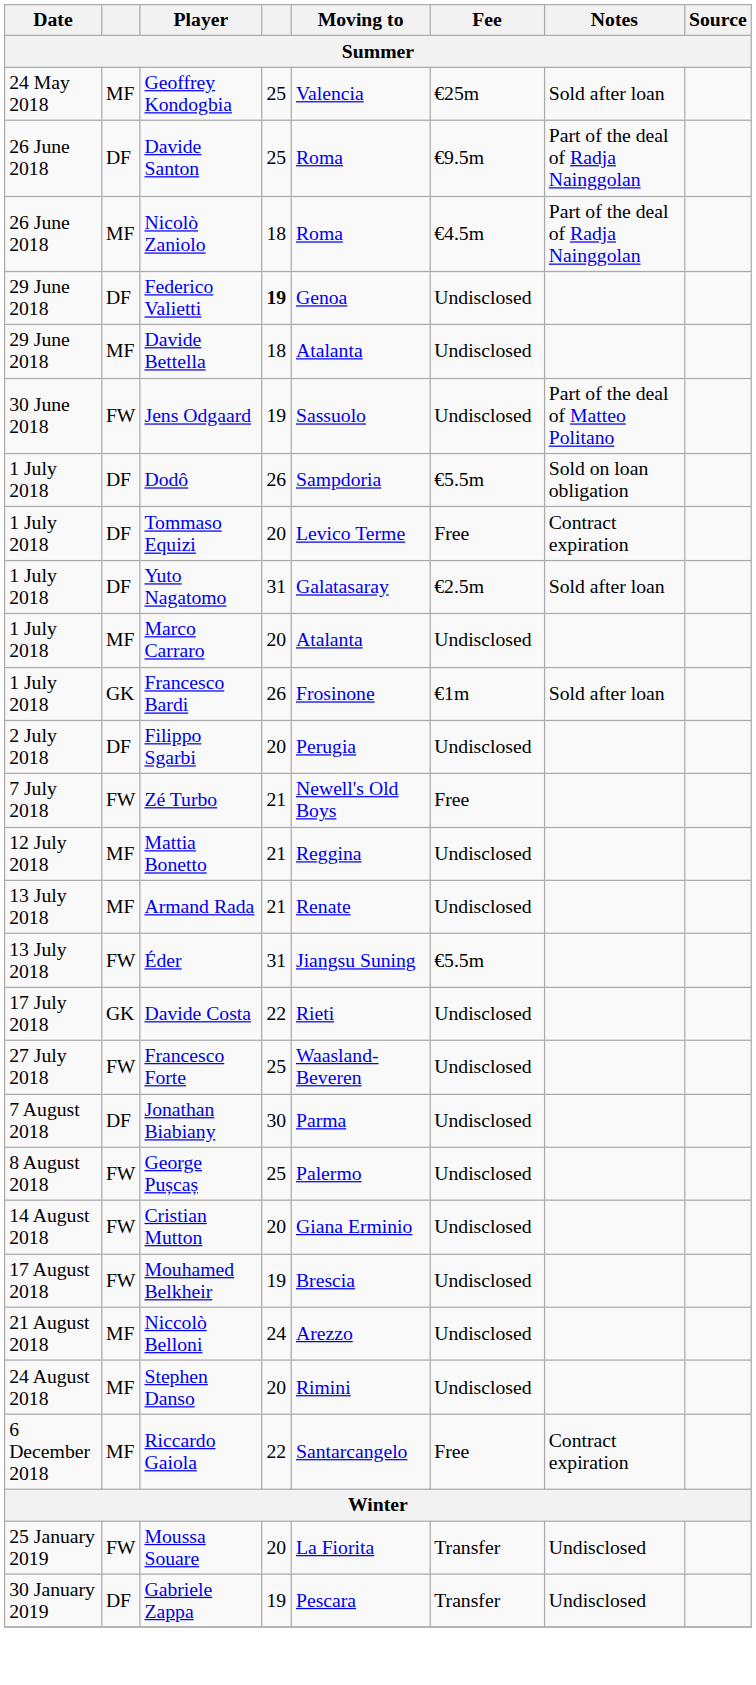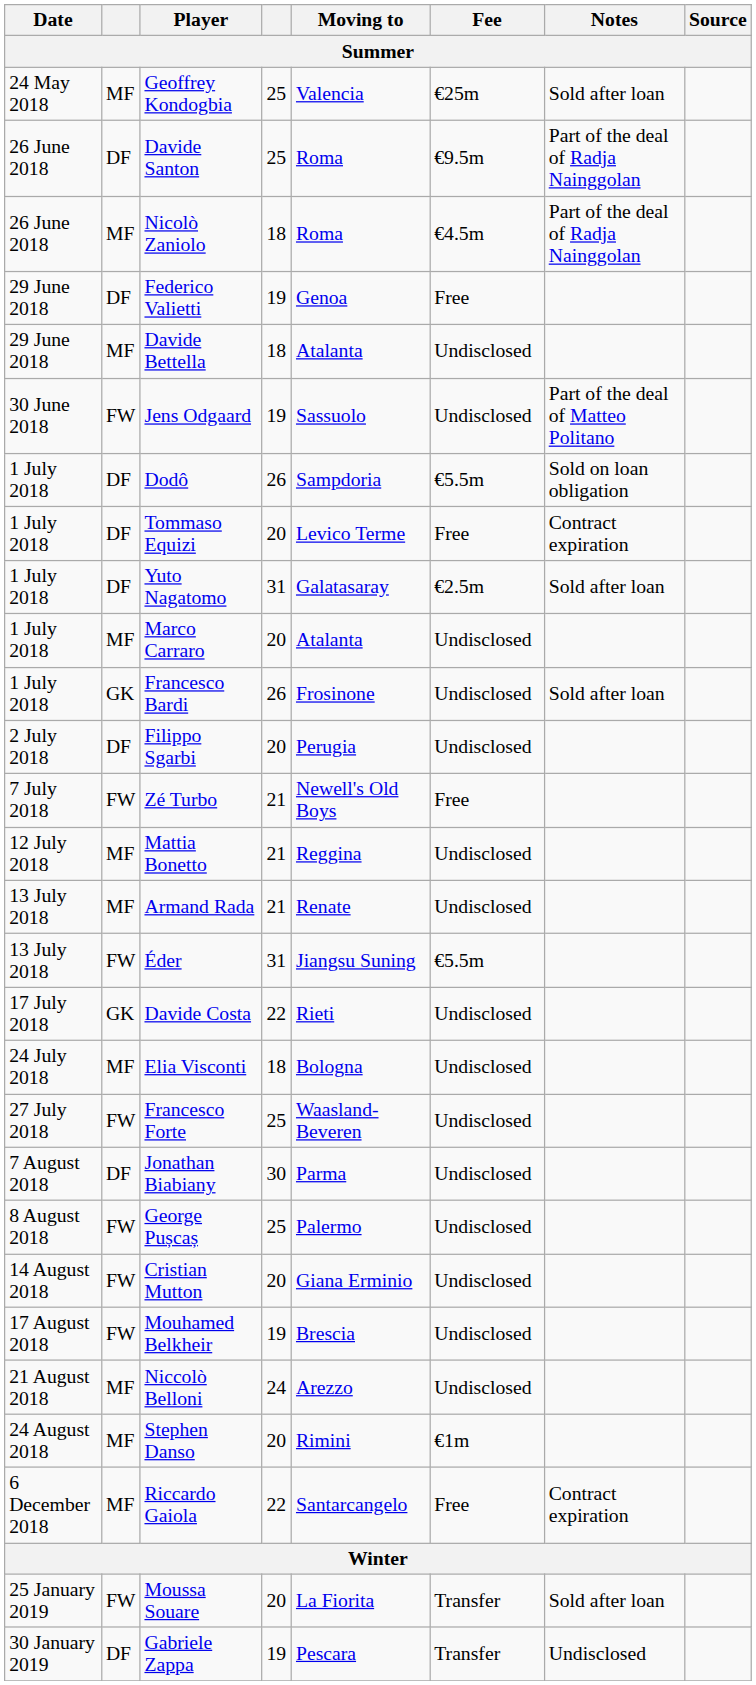Federico Valietti | column 4: bold -> normal
Federico Valietti | Fee: Undisclosed -> Free
Francesco Bardi | Fee: €1m -> Undisclosed
+ row: 24 July 2018 | MF | Elia Visconti | 18 | Bologna | Undisclosed
Stephen Danso | Fee: Undisclosed -> €1m
Moussa Souare | Notes: Undisclosed -> Sold after loan
